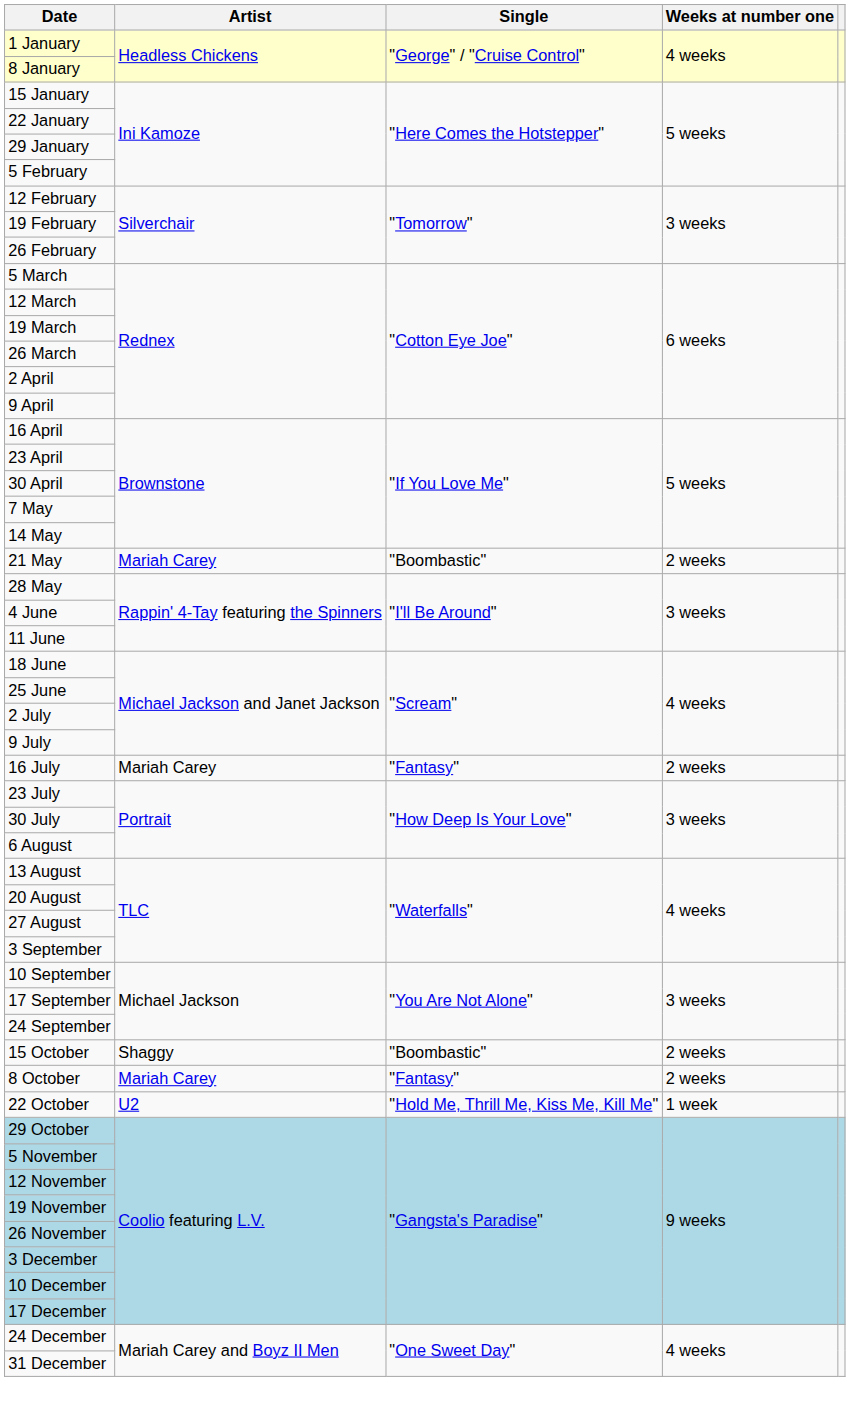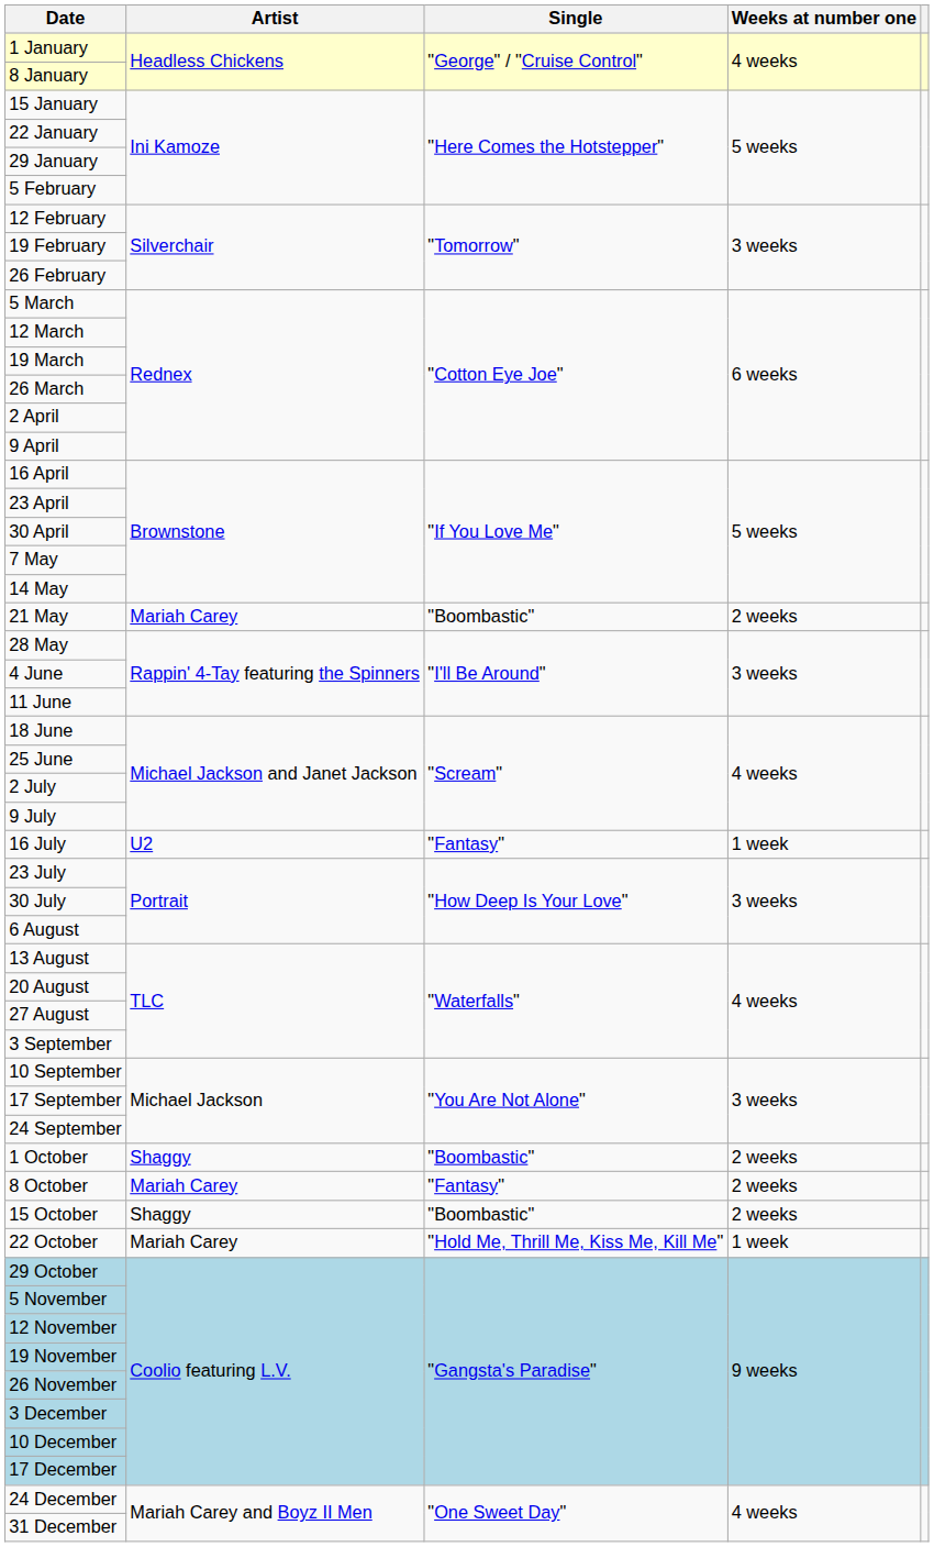16 July | Artist: Mariah Carey -> U2
16 July | Weeks at number one: 2 weeks -> 1 week
+ row: 1 October | Shaggy | "Boombastic" | 2 weeks
rows swapped: 8 October <-> 15 October
22 October | Artist: U2 -> Mariah Carey
